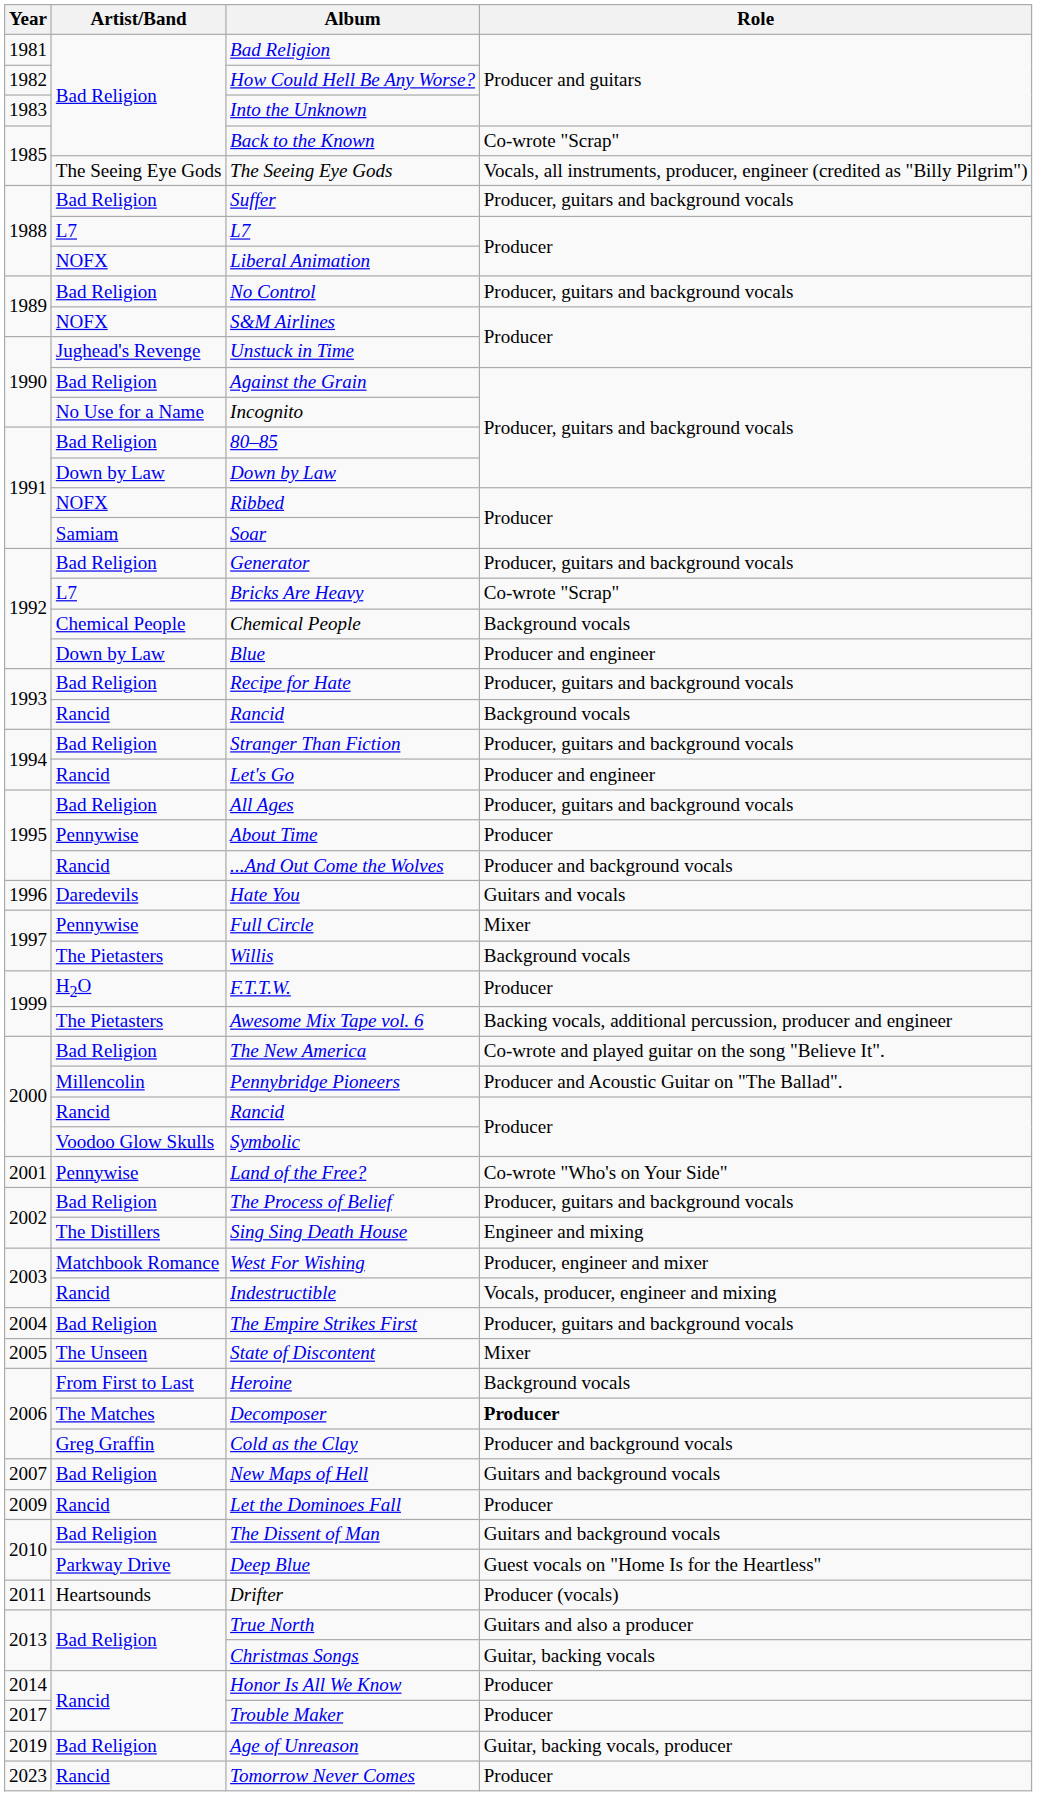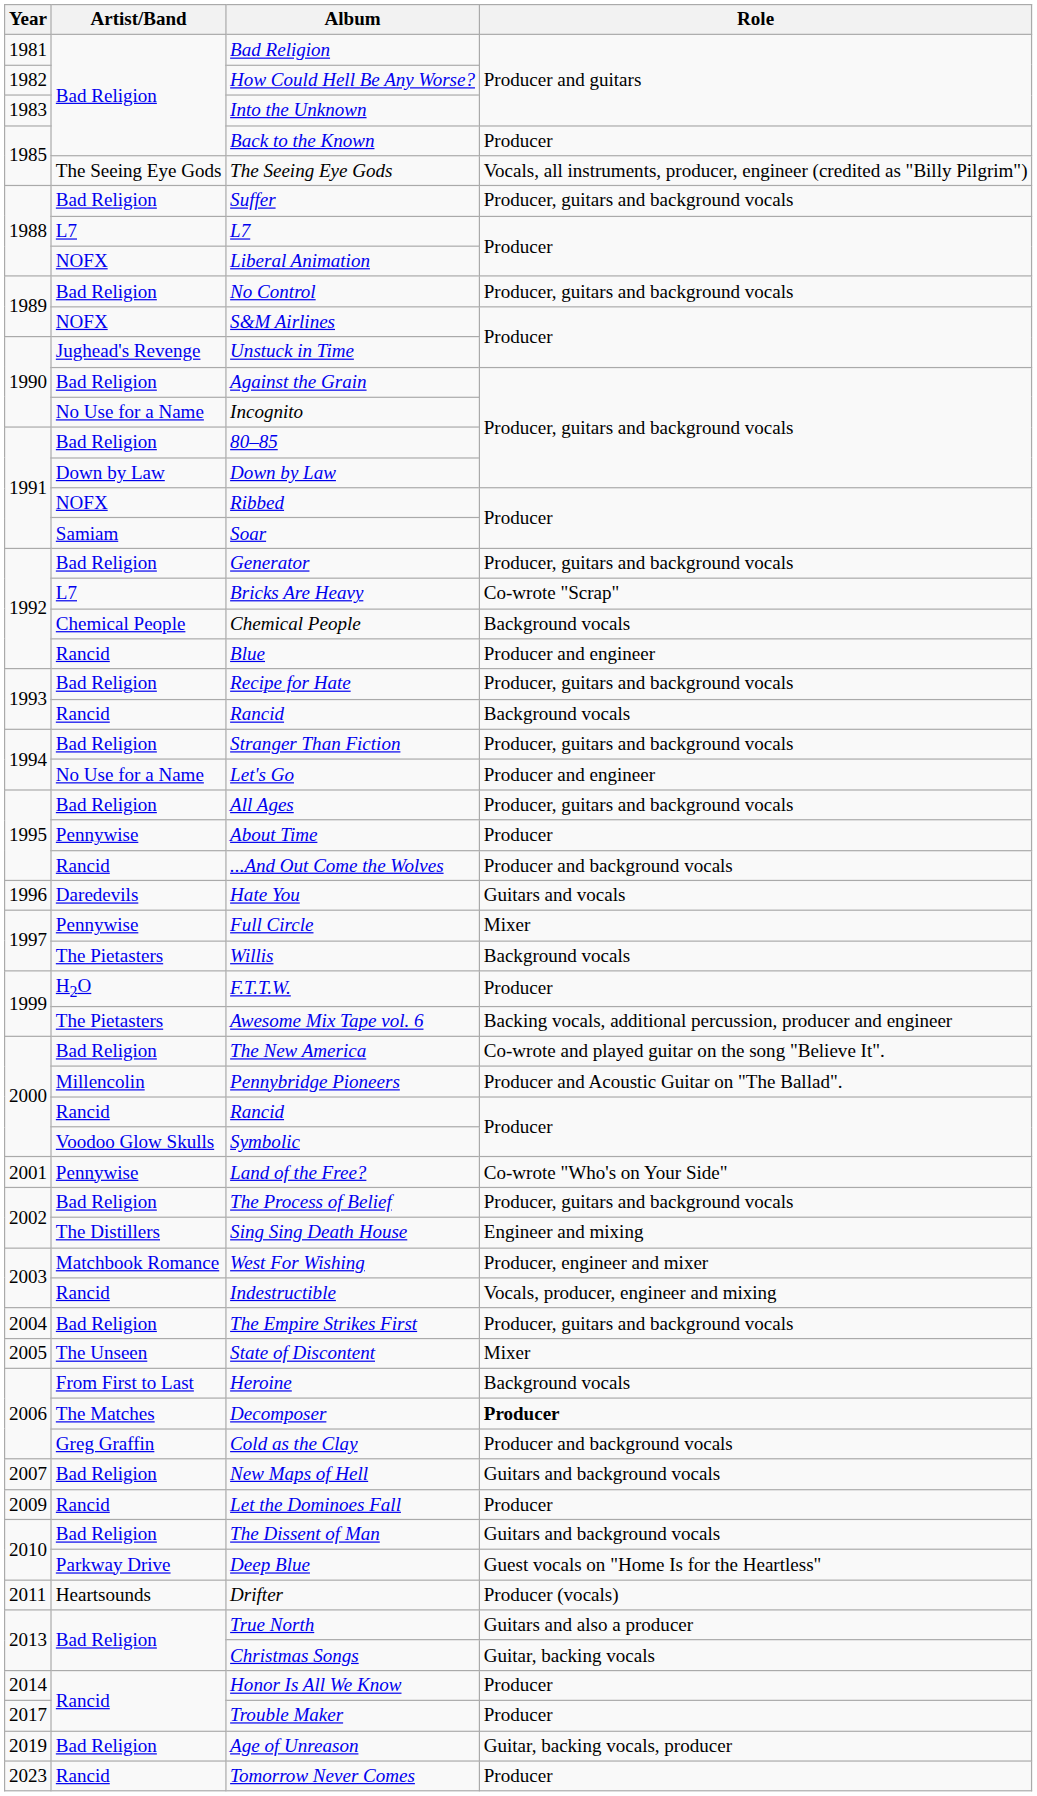Back to the Known | Role: Co-wrote "Scrap" -> Producer
Blue | Artist/Band: Down by Law -> Rancid
Let's Go | Artist/Band: Rancid -> No Use for a Name
